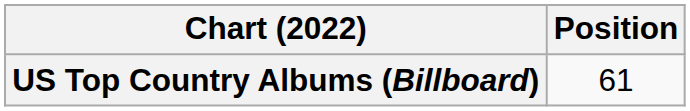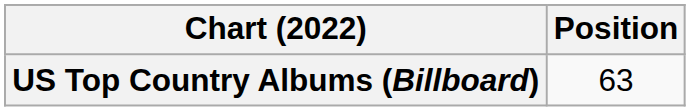US Top Country Albums (Billboard) | Position: 61 -> 63
